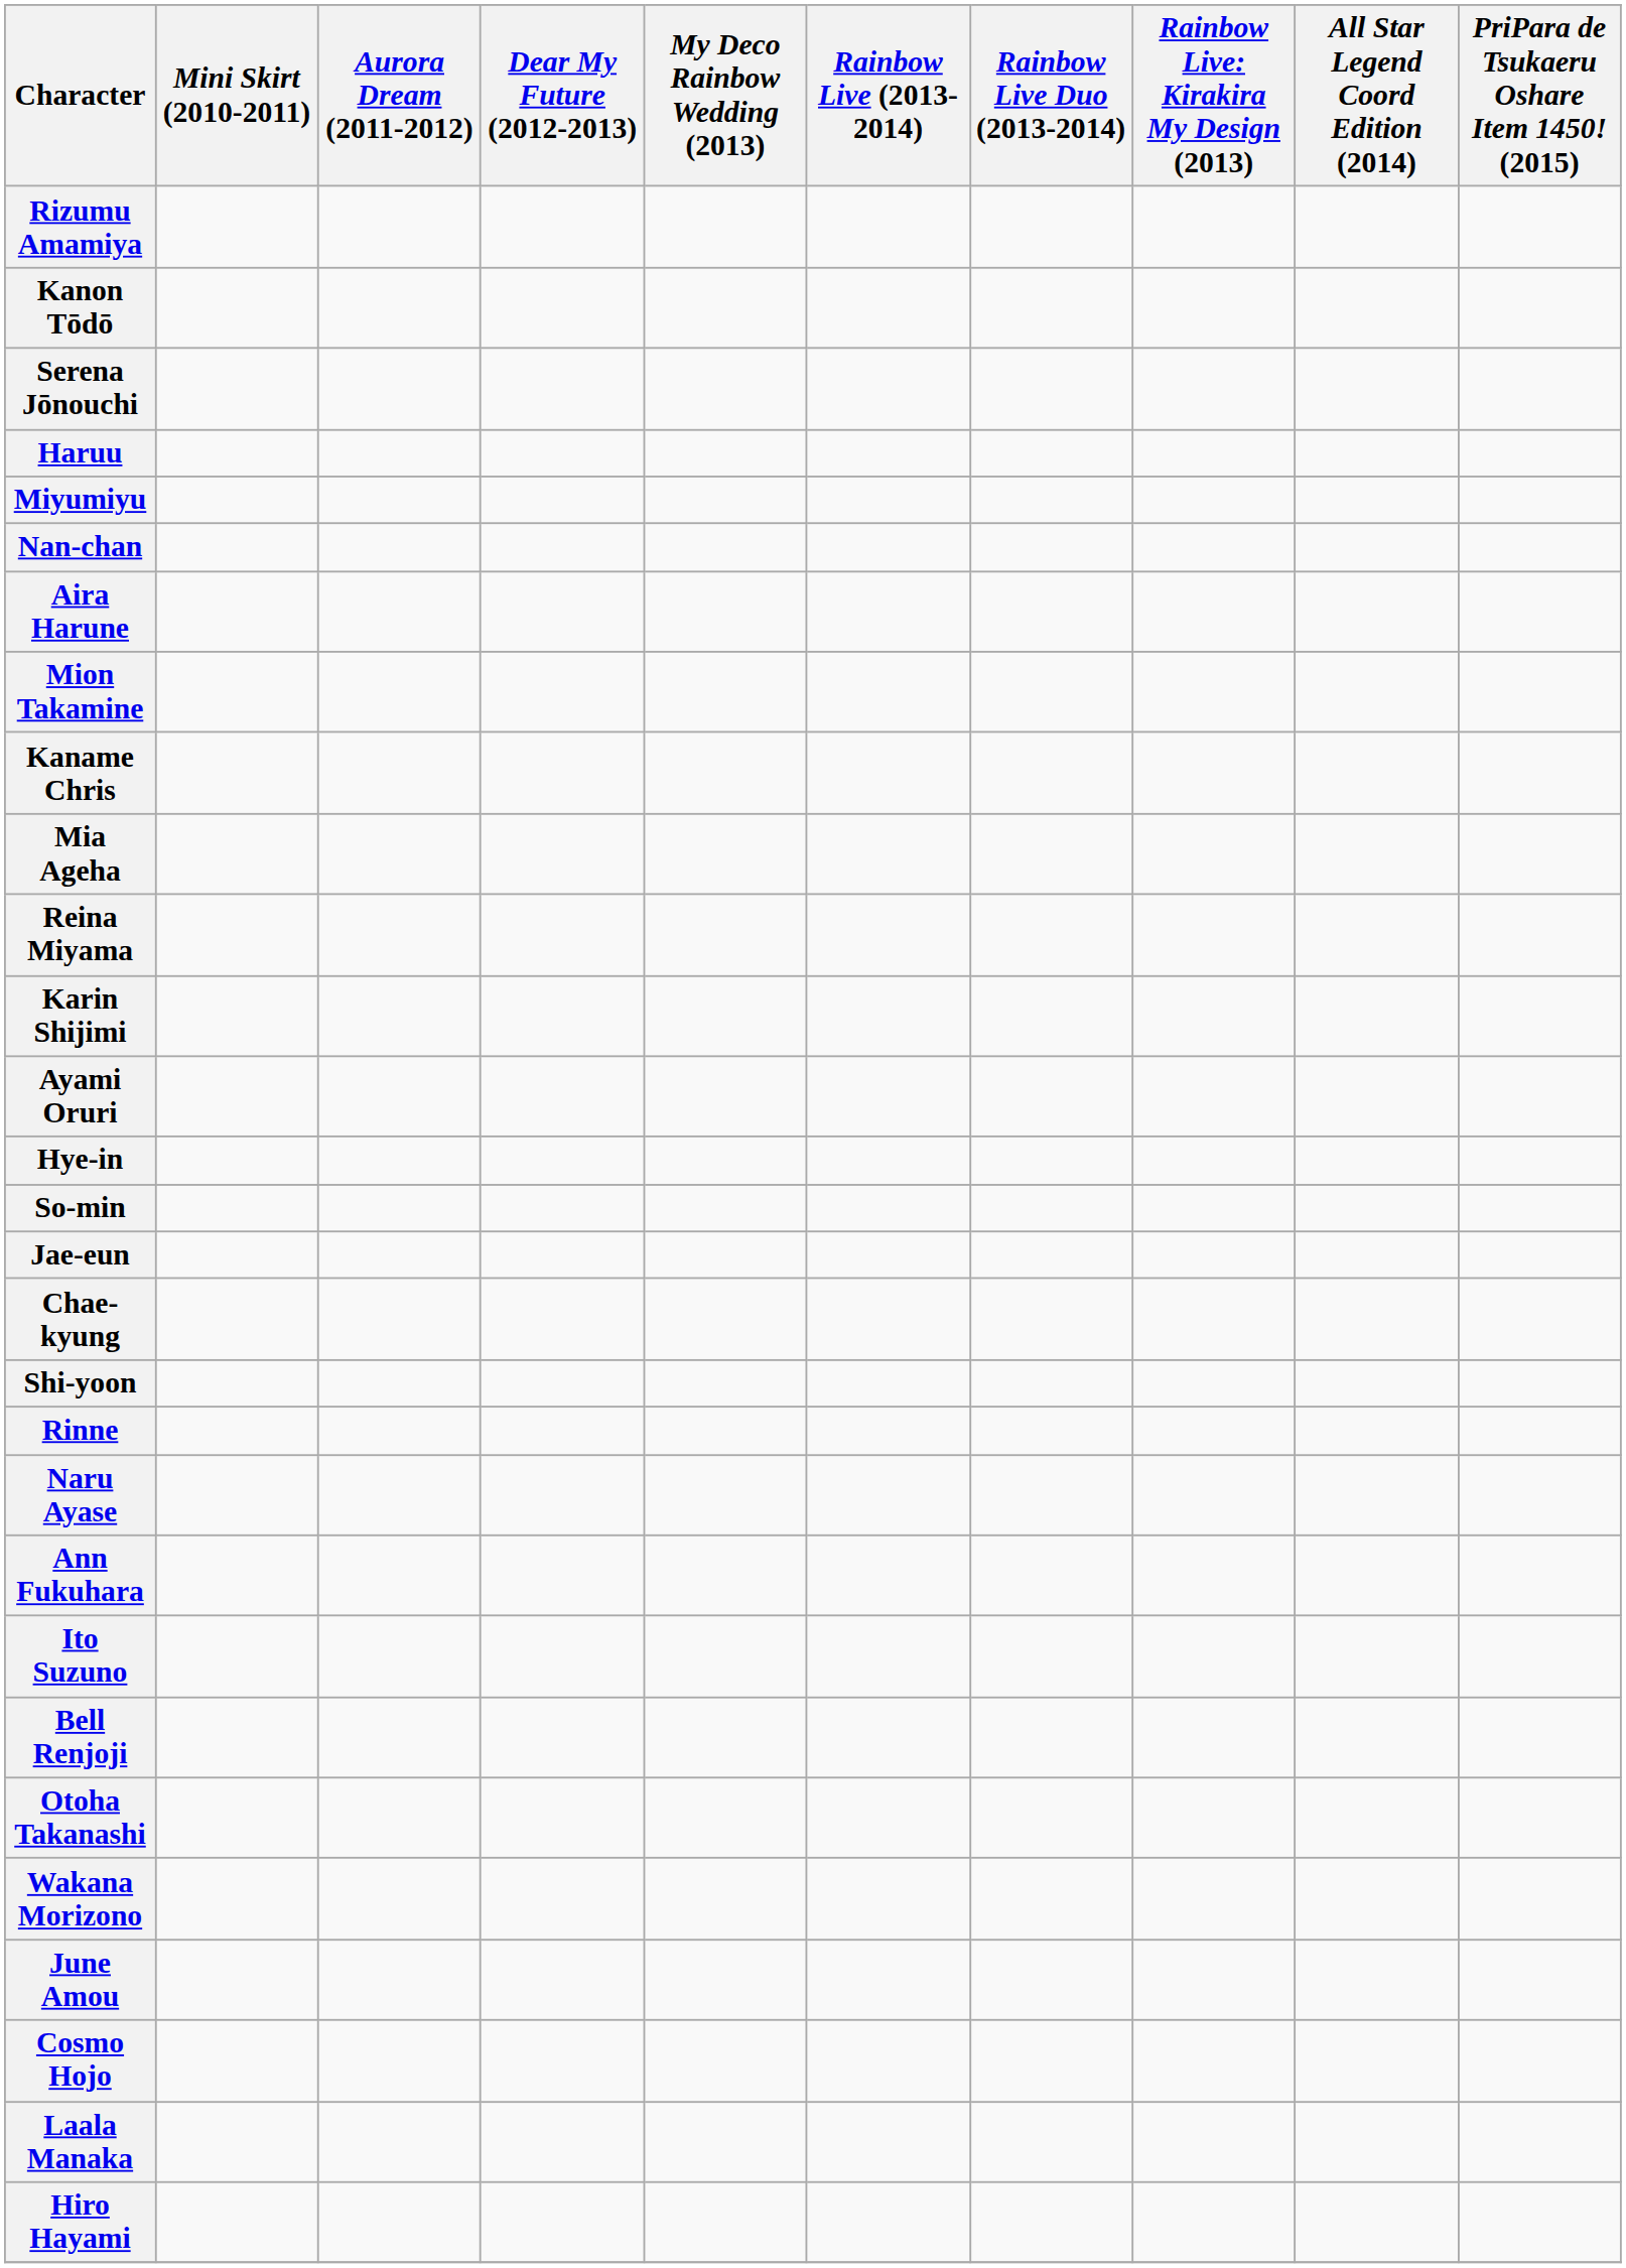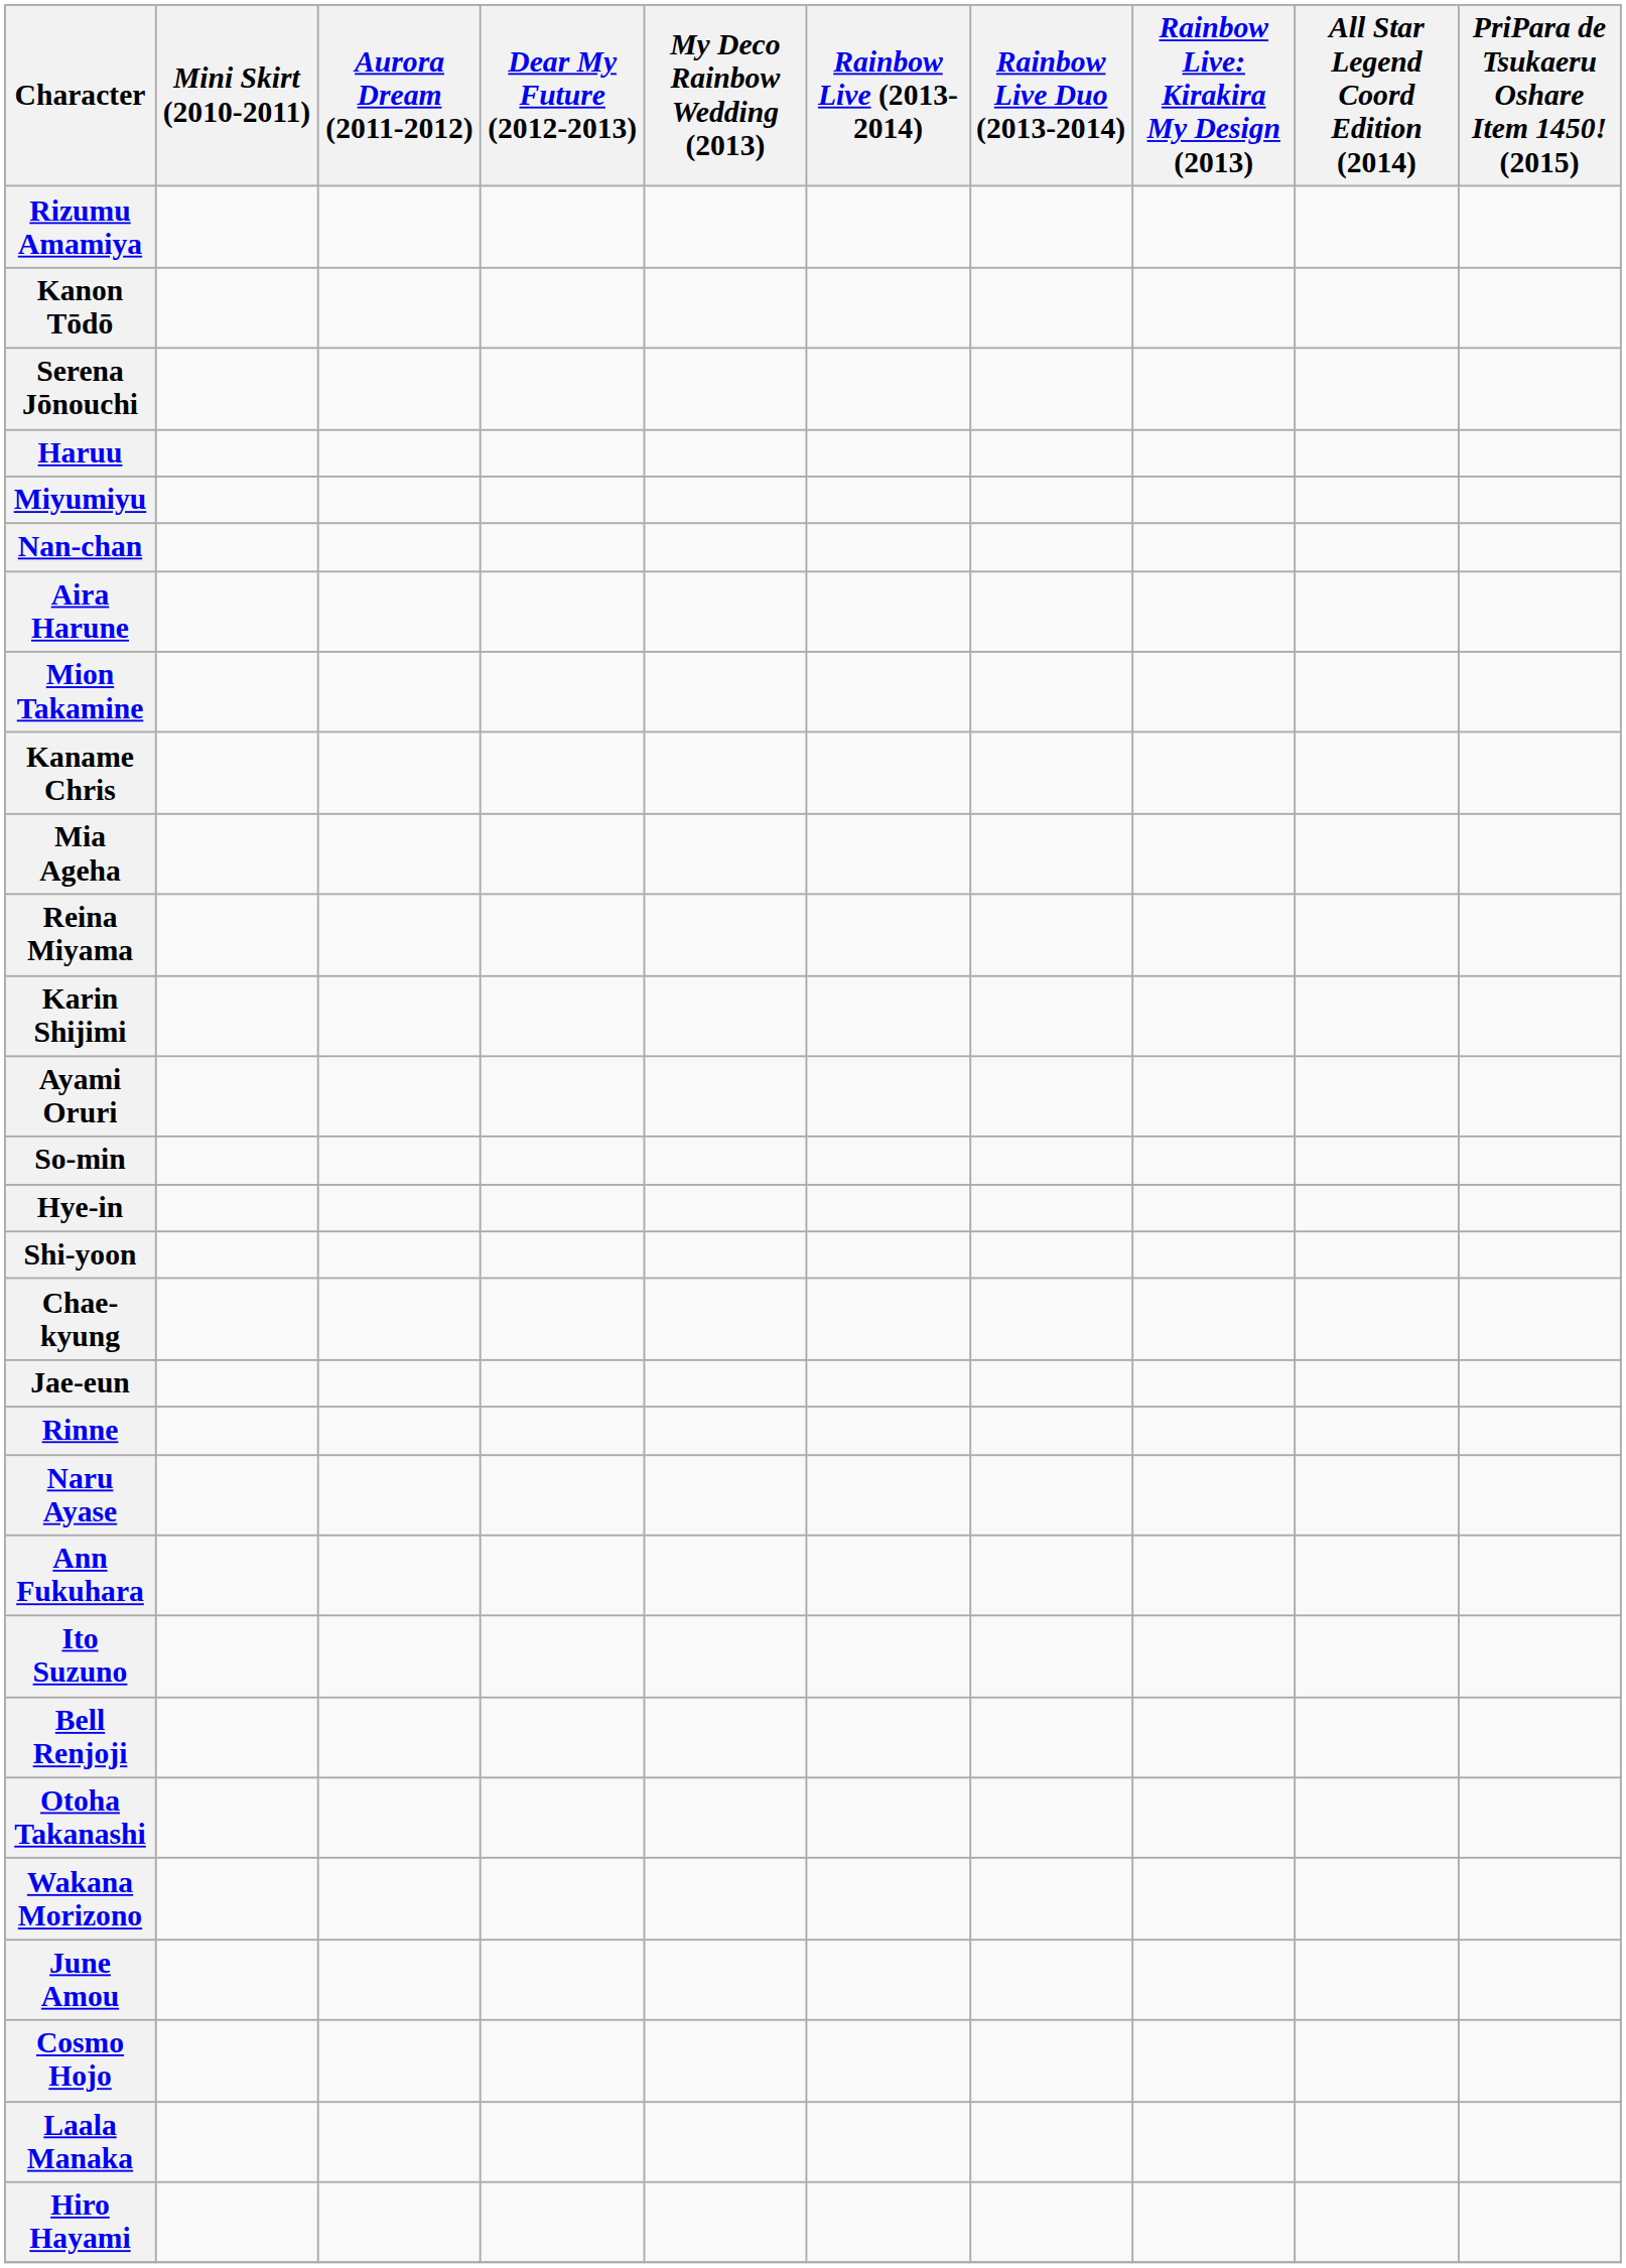rows swapped: Hye-in <-> So-min
rows swapped: Shi-yoon <-> Jae-eun
